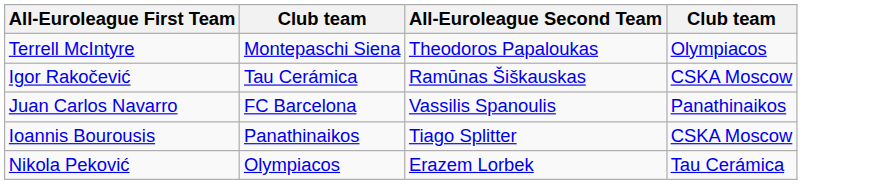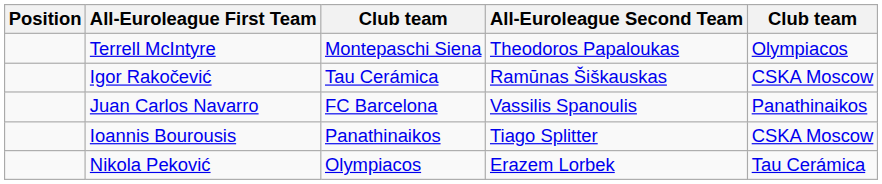+ column: Position
